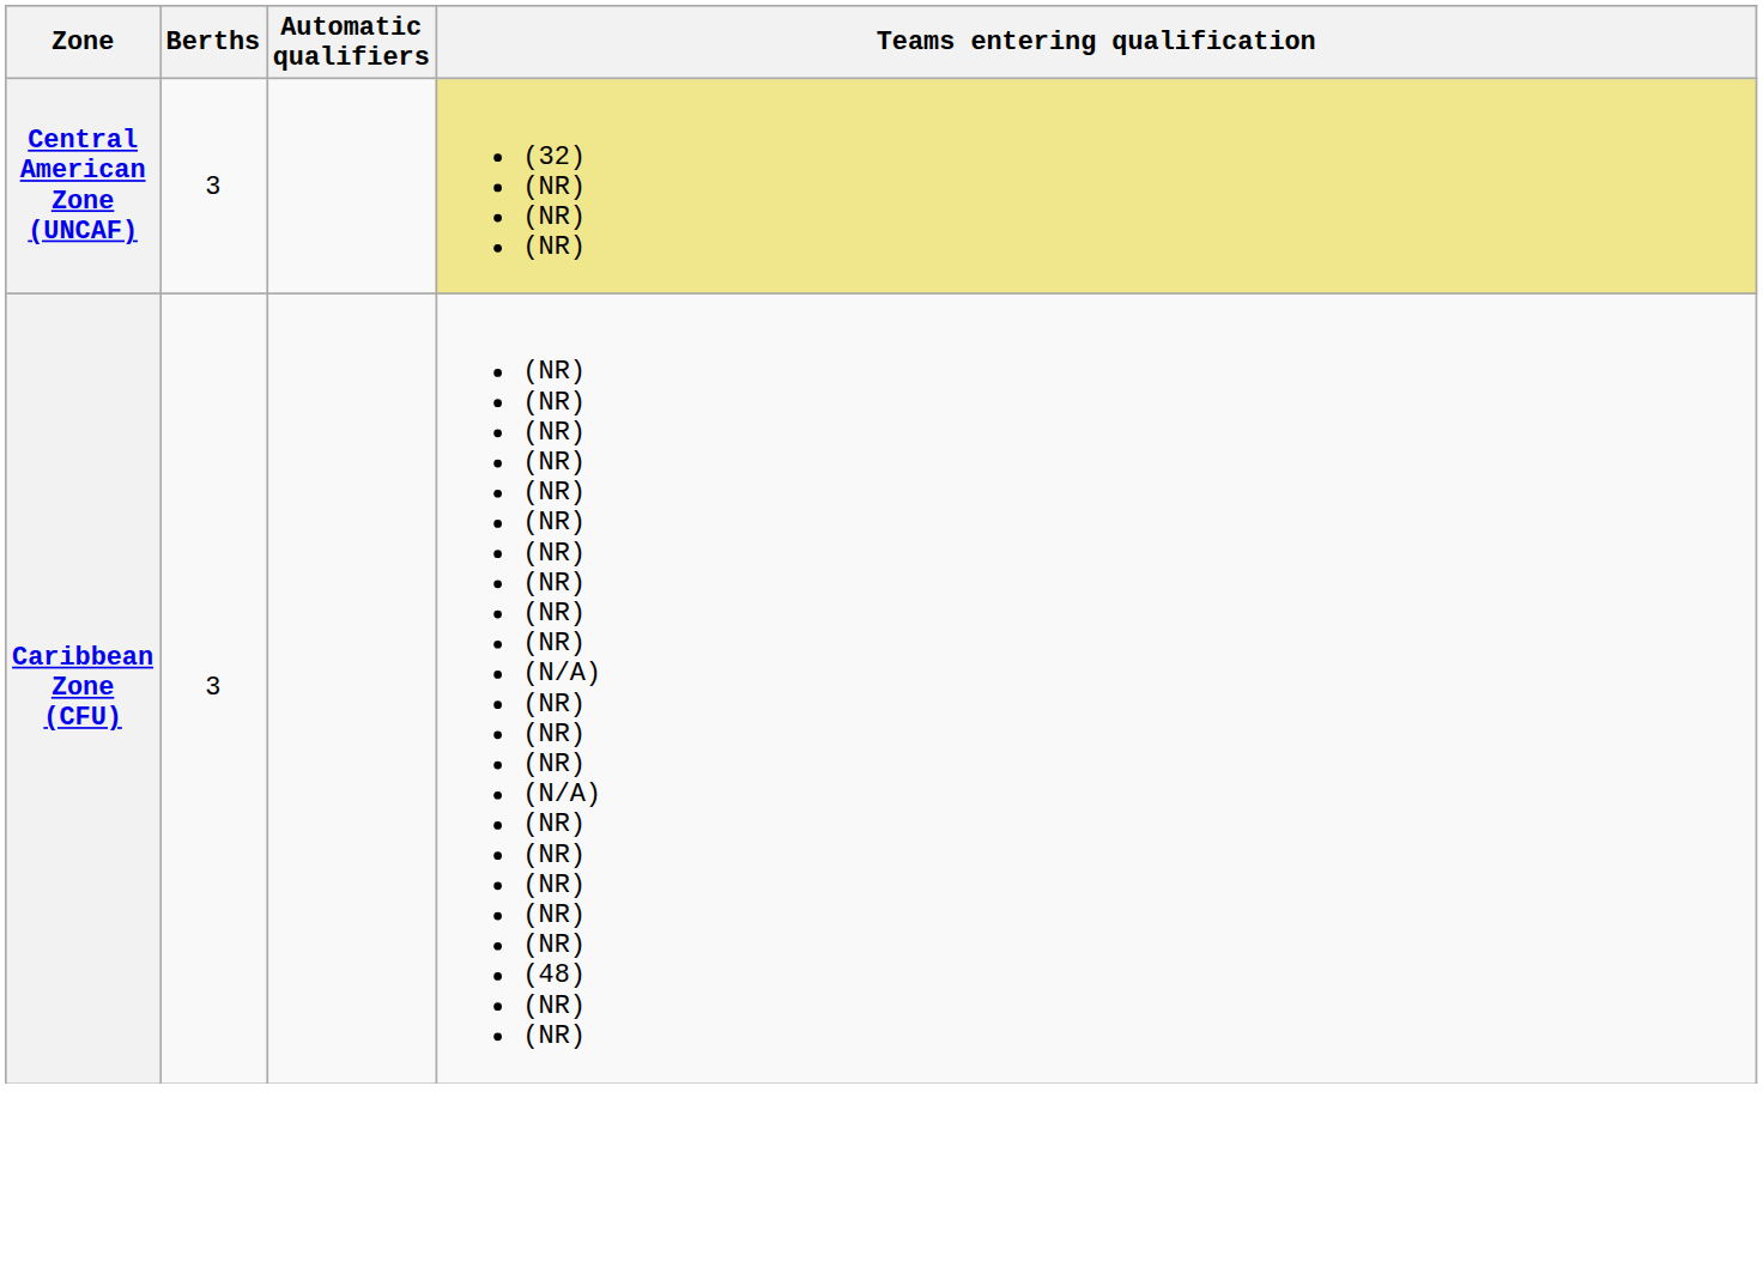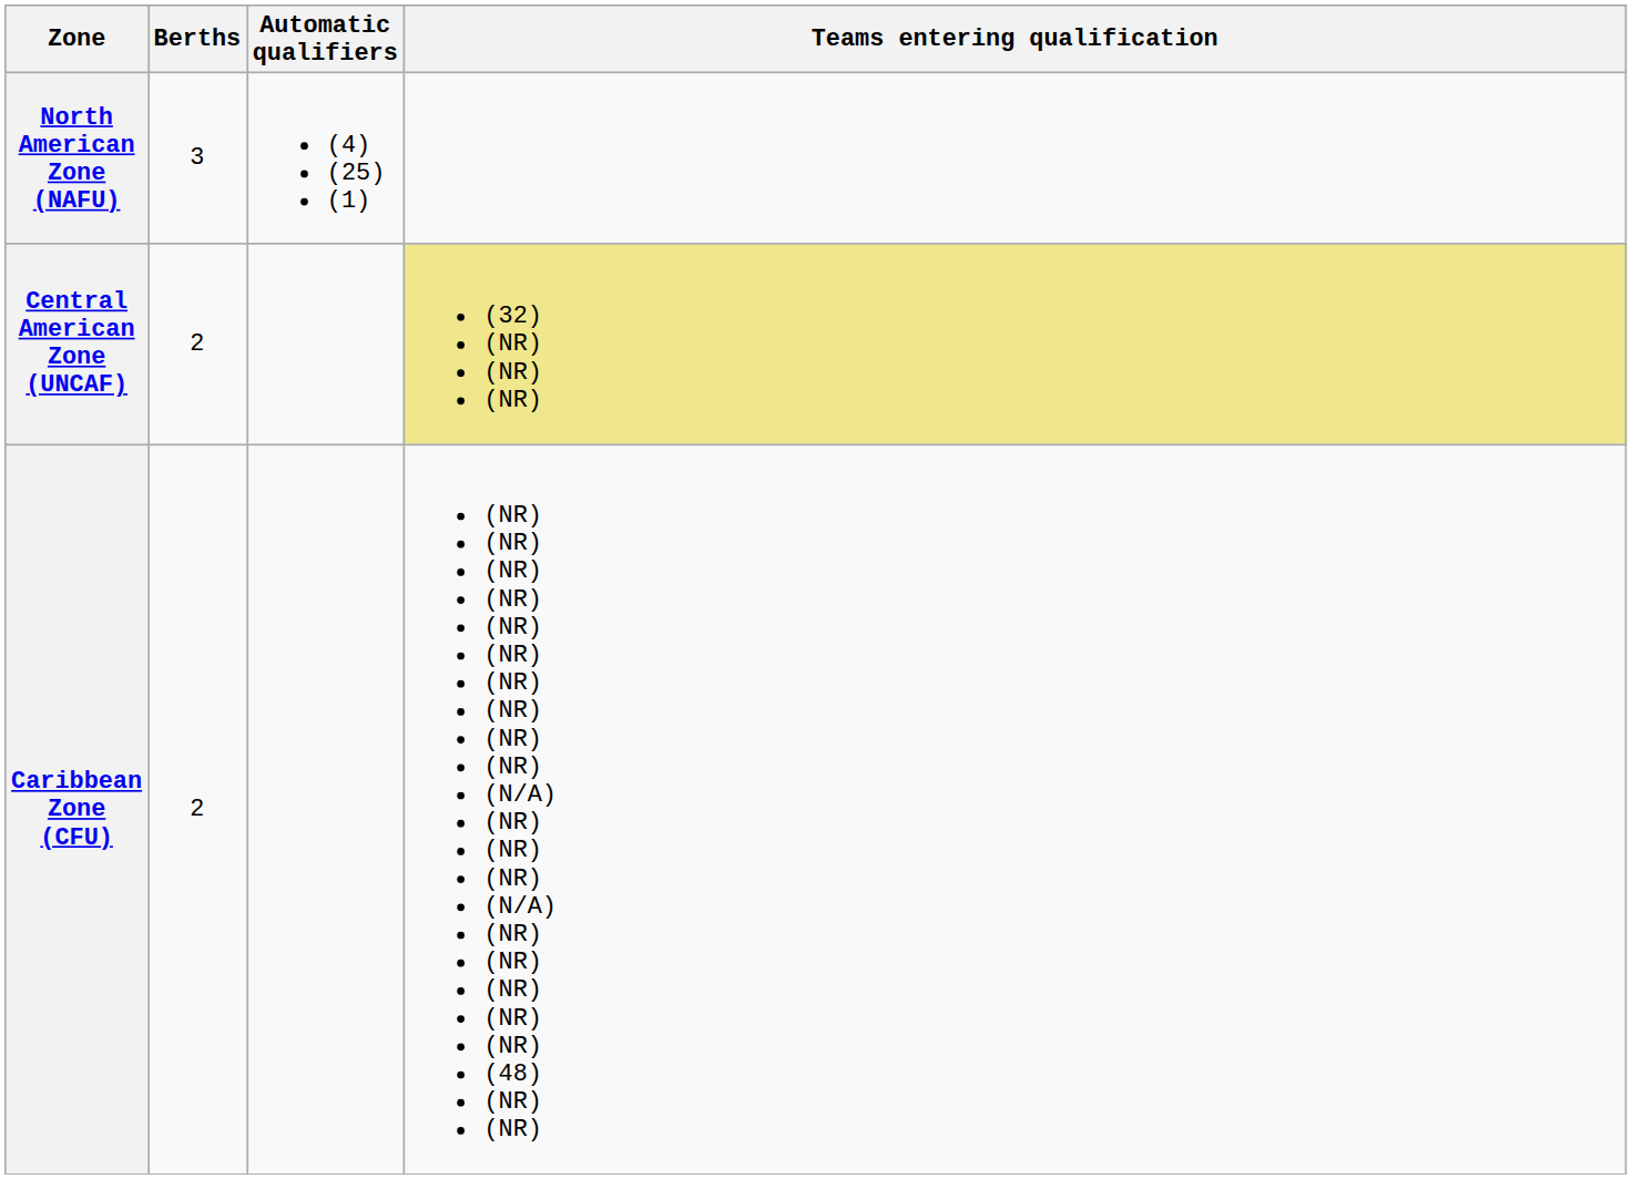+ row: North American Zone (NAFU) | 3 | (4) (25) (1)
Central American Zone (UNCAF) | Berths: 3 -> 2
Caribbean Zone (CFU) | Berths: 3 -> 2
